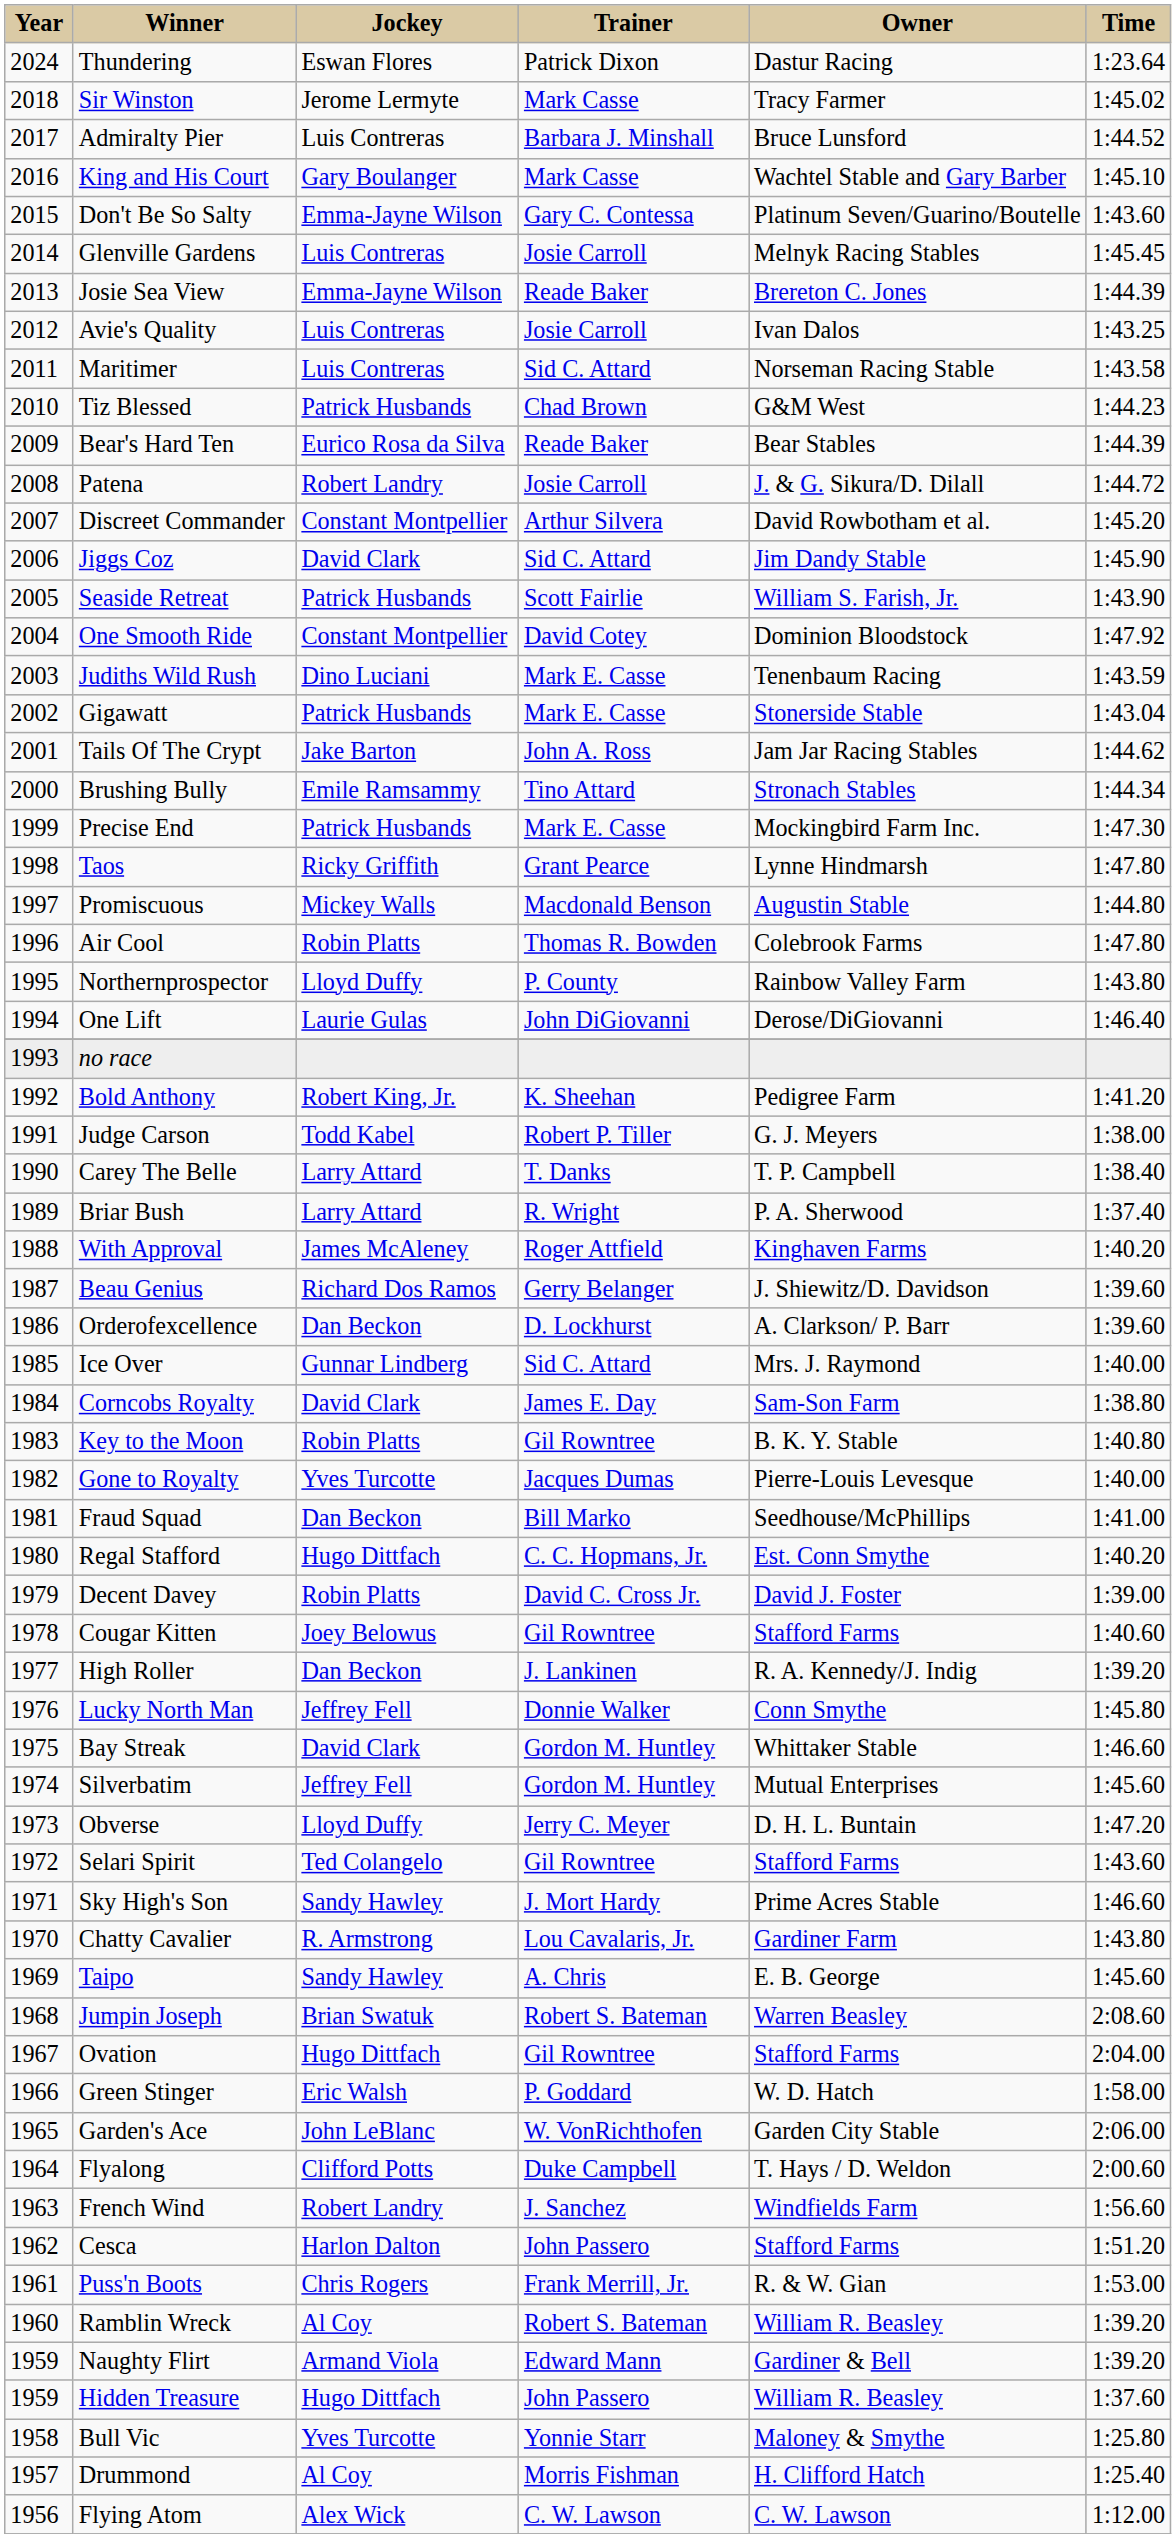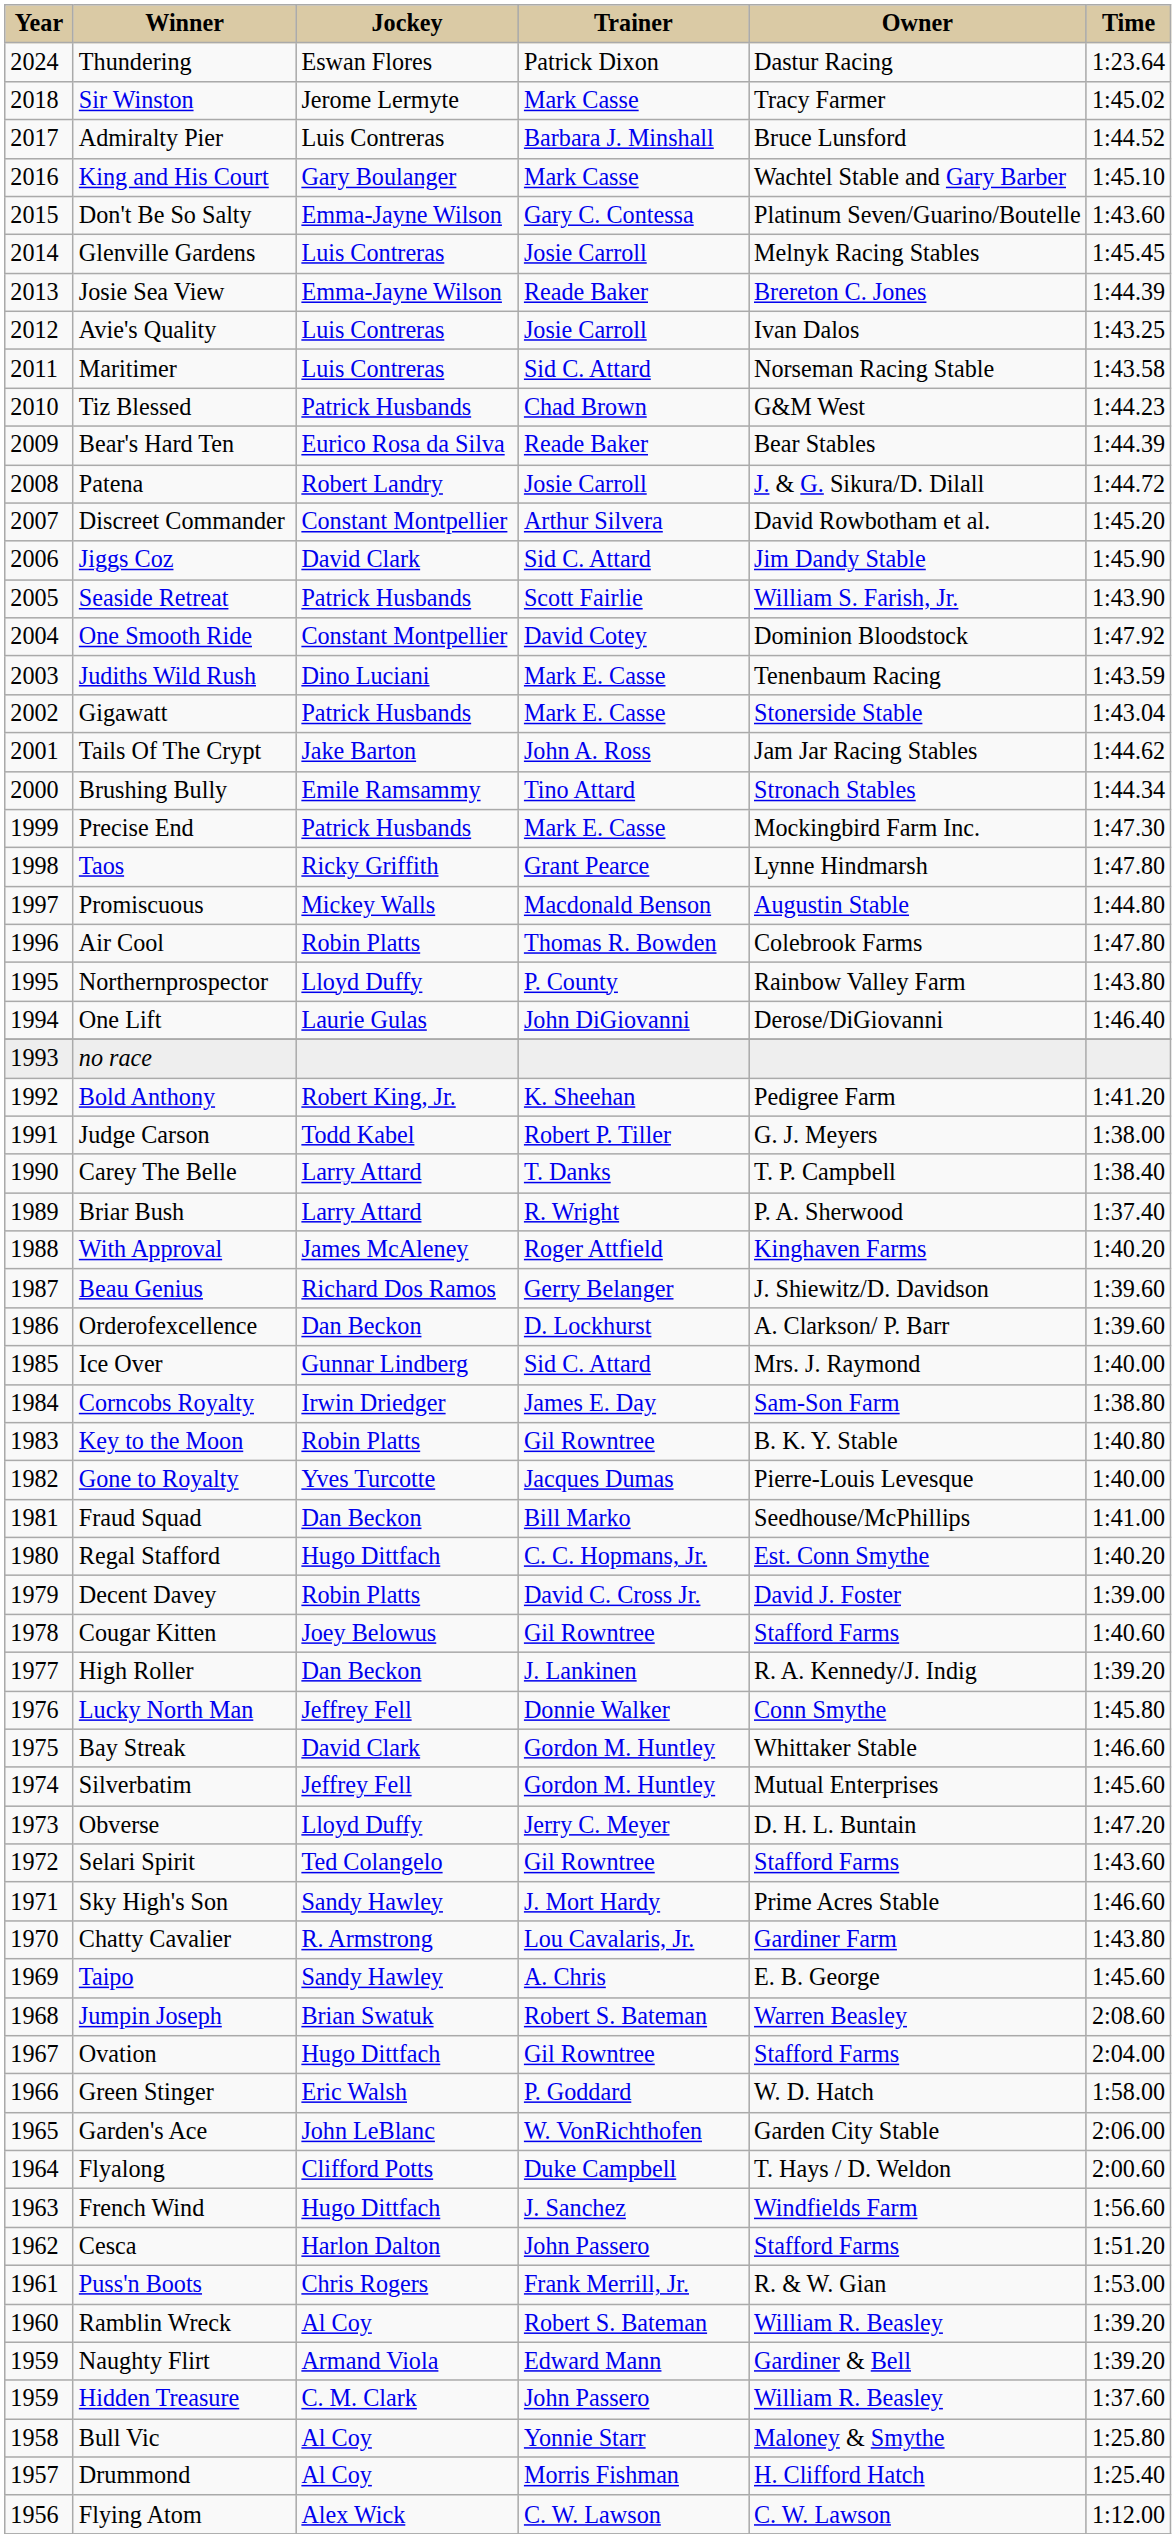Corncobs Royalty | Jockey: David Clark -> Irwin Driedger
French Wind | Jockey: Robert Landry -> Hugo Dittfach
Hidden Treasure | Jockey: Hugo Dittfach -> C. M. Clark
Bull Vic | Jockey: Yves Turcotte -> Al Coy
